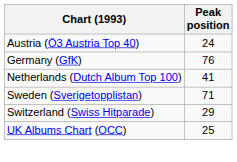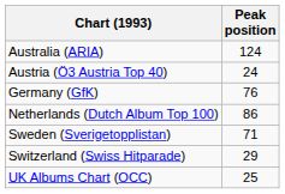+ row: Australia (ARIA) | 124
Netherlands (Dutch Album Top 100) | Peak position: 41 -> 86
